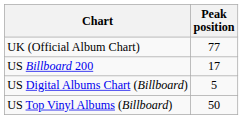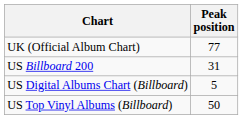US Billboard 200 | Peak position: 17 -> 31
